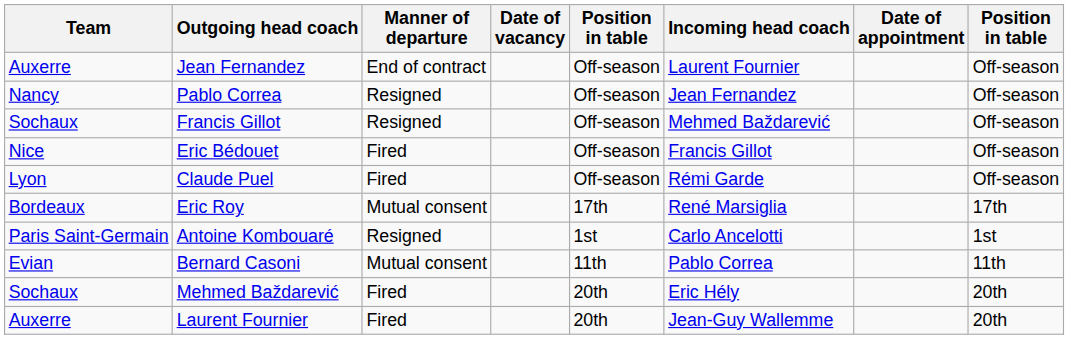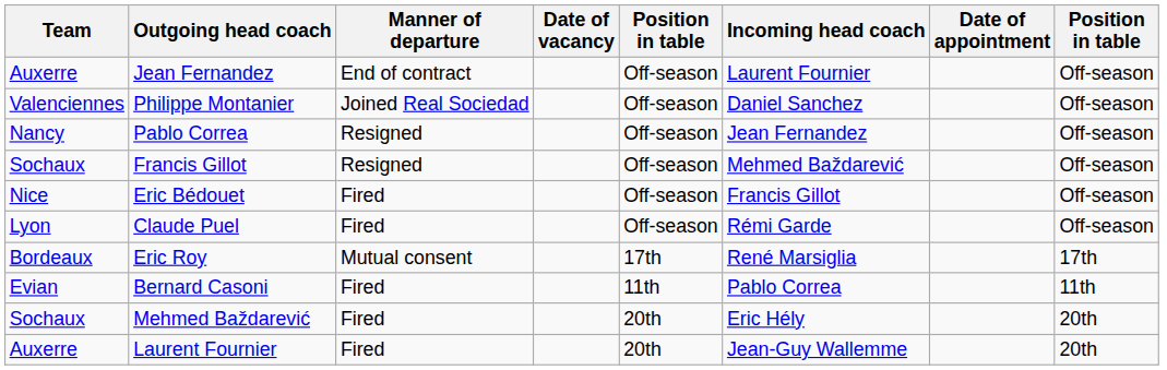+ row: Valenciennes | Philippe Montanier | Joined Real Sociedad | Off-season | Daniel Sanchez | Off-season
- row: Paris Saint-Germain | Antoine Kombouaré | Resigned | 1st | Carlo Ancelotti | 1st
Bernard Casoni | Manner of departure: Mutual consent -> Fired
